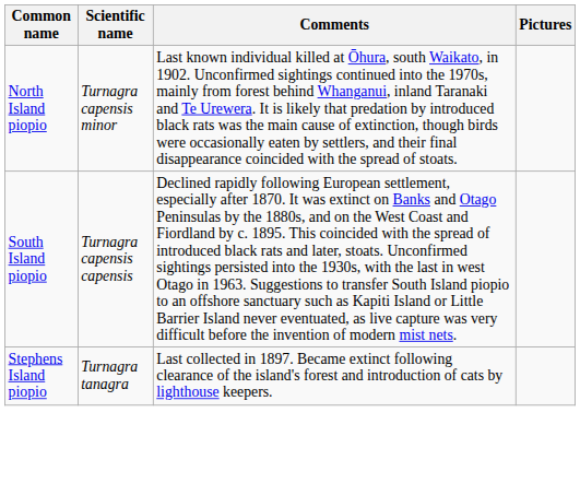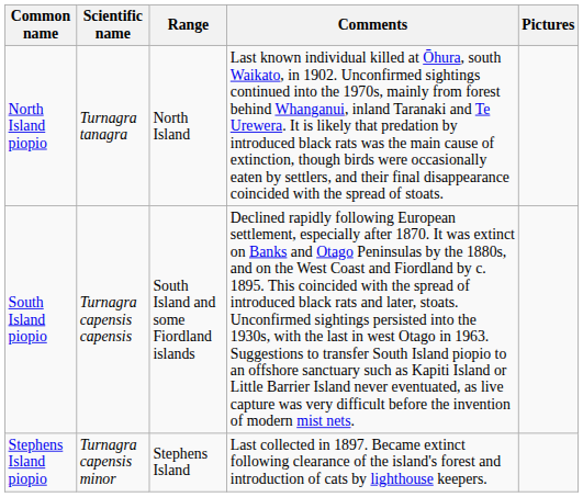+ column: Range | North Island | South Island and some Fiordland islands | Stephens Island
North Island piopio | Scientific name: Turnagra capensis minor -> Turnagra tanagra
Stephens Island piopio | Scientific name: Turnagra tanagra -> Turnagra capensis minor
